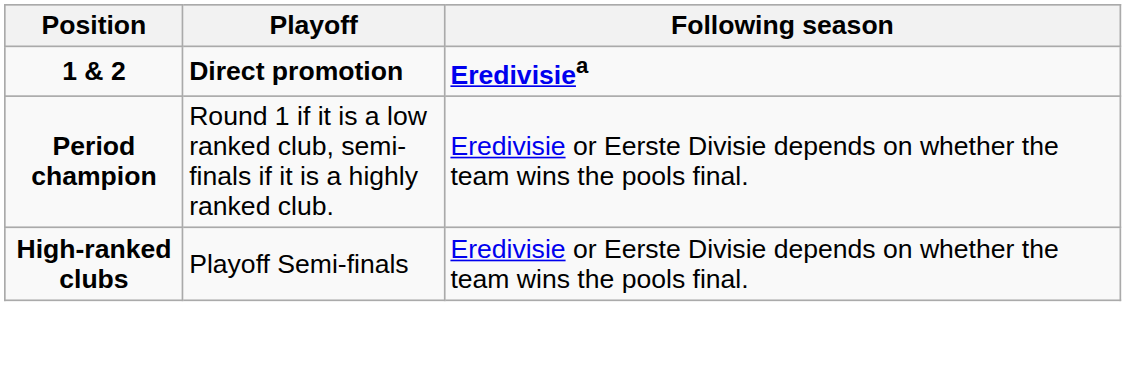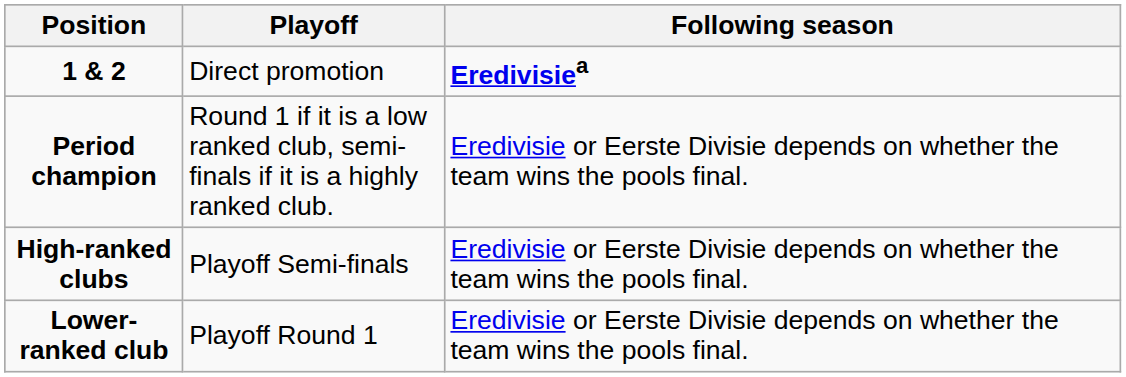1 & 2 | Playoff: bold -> normal
+ row: Lower-ranked club | Playoff Round 1 | Eredivisie or Eerste Divisie depends on whether the team wins the pools final.
